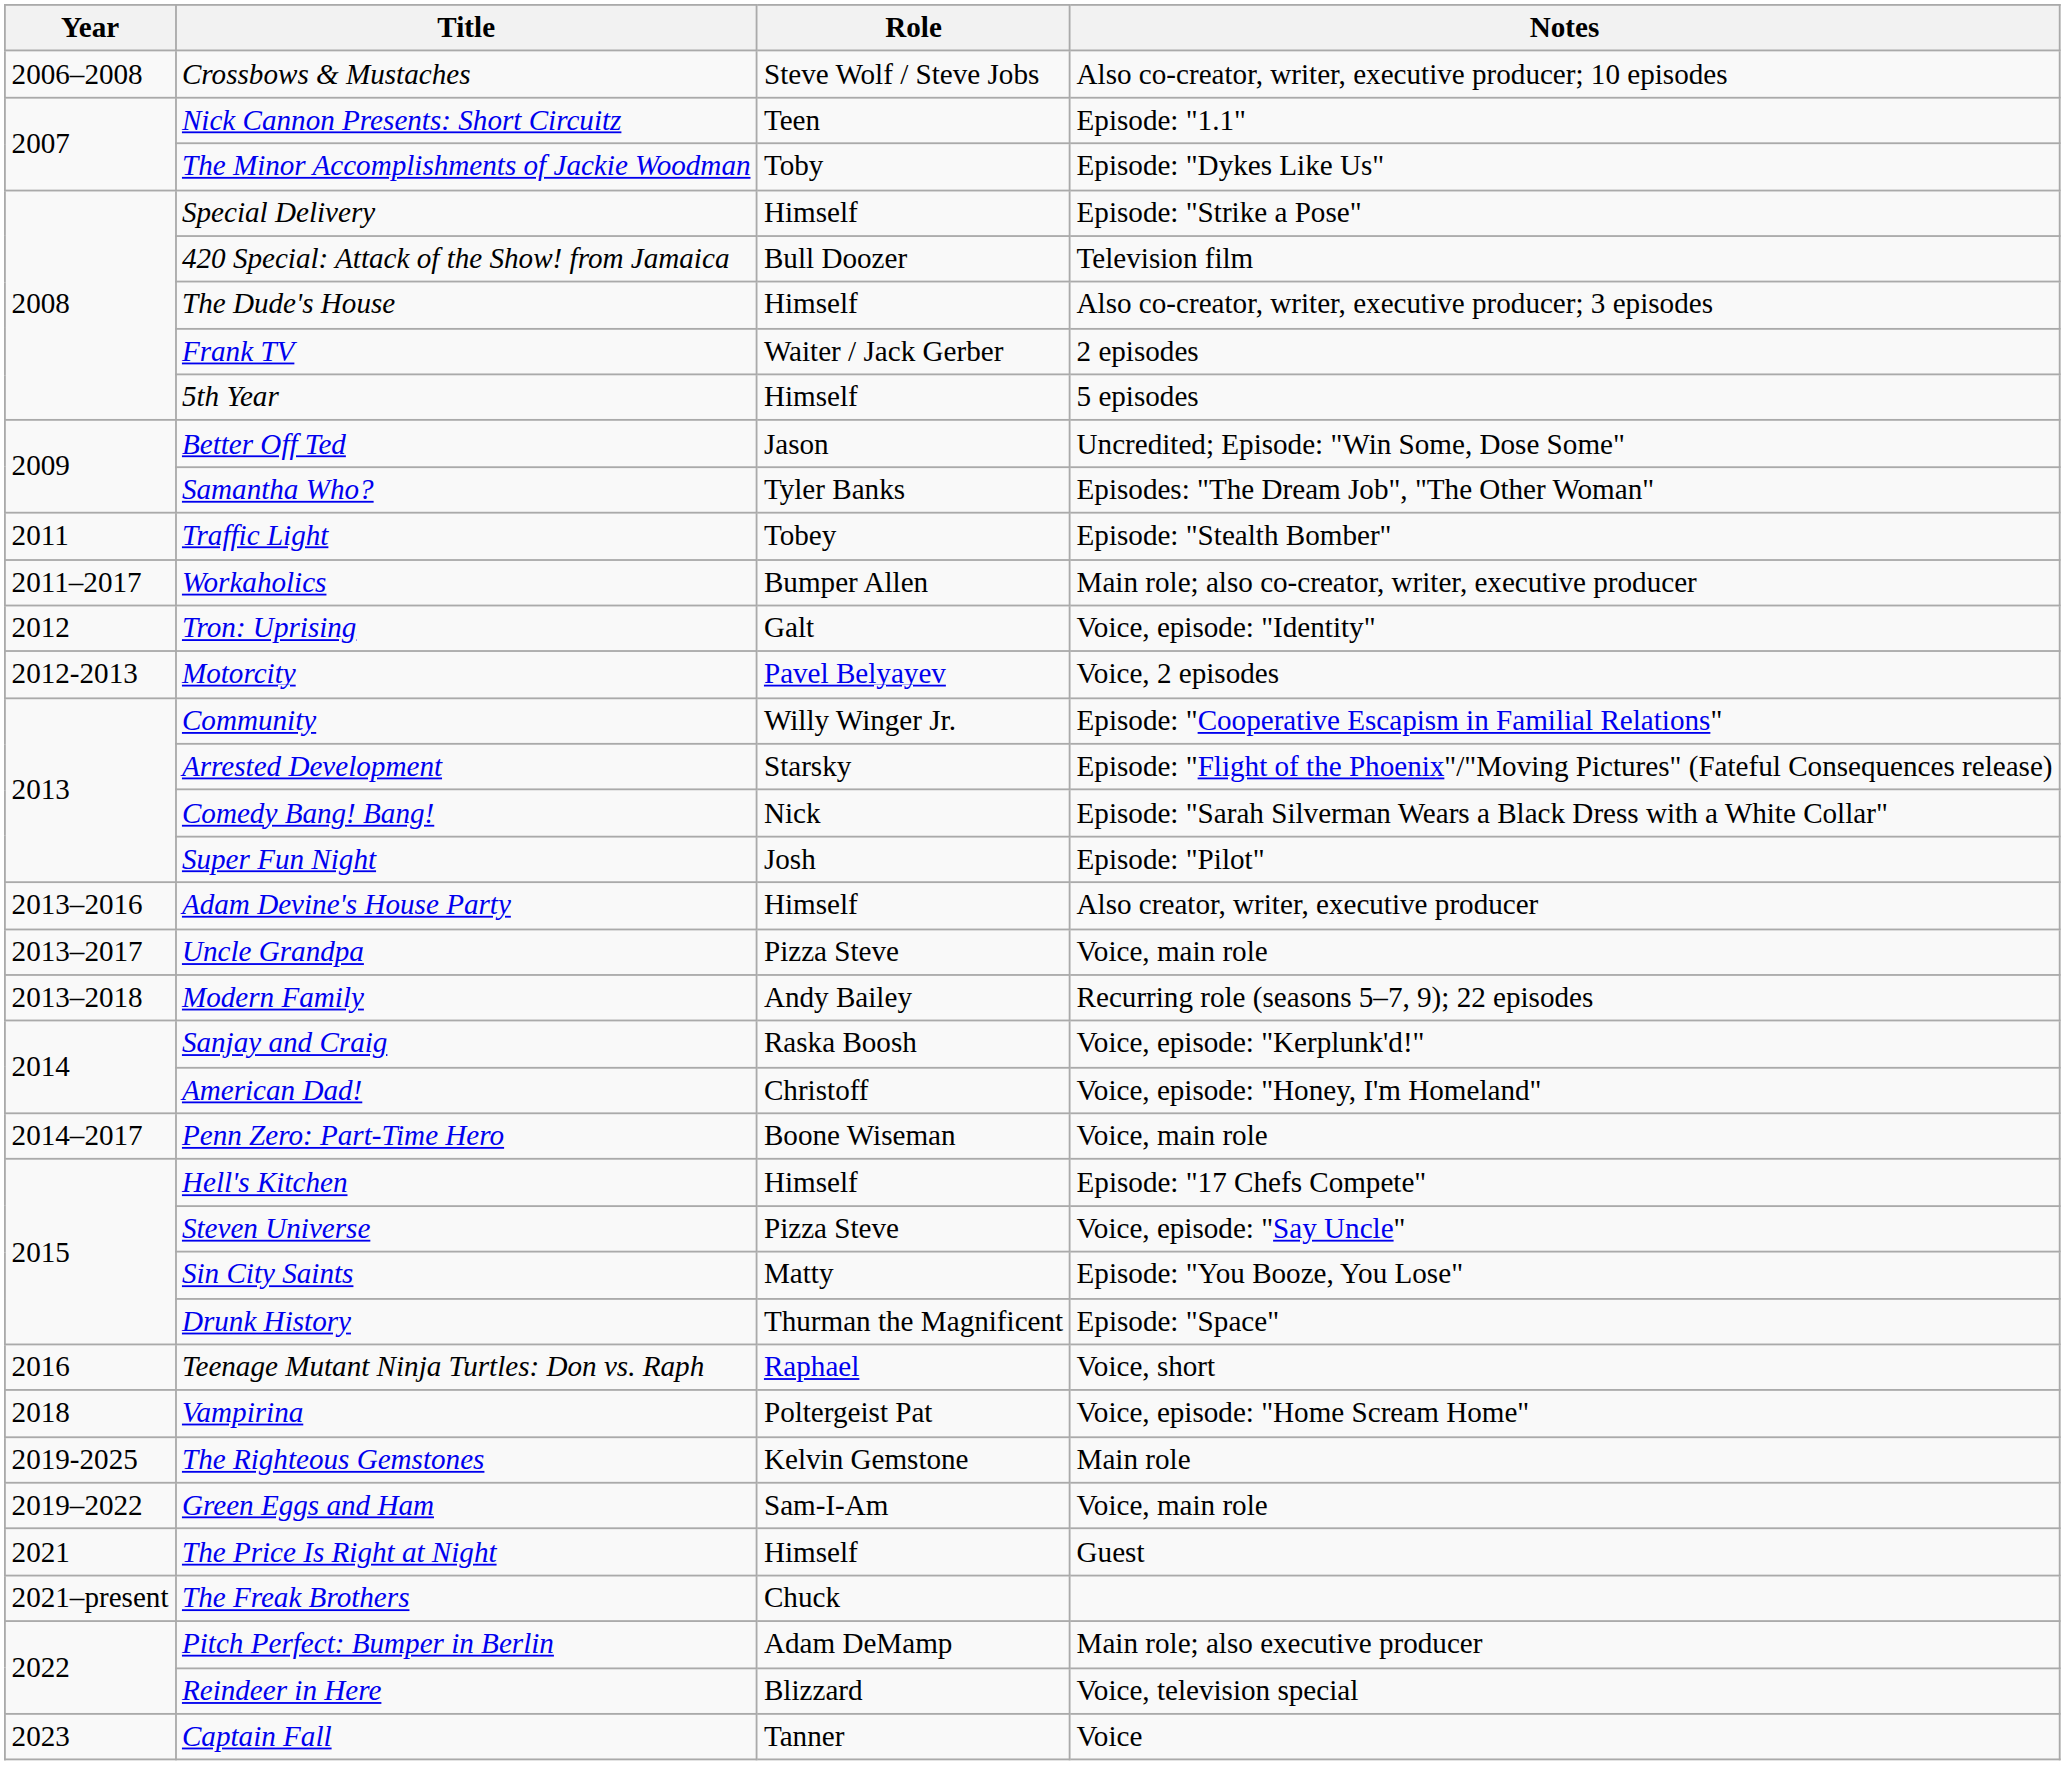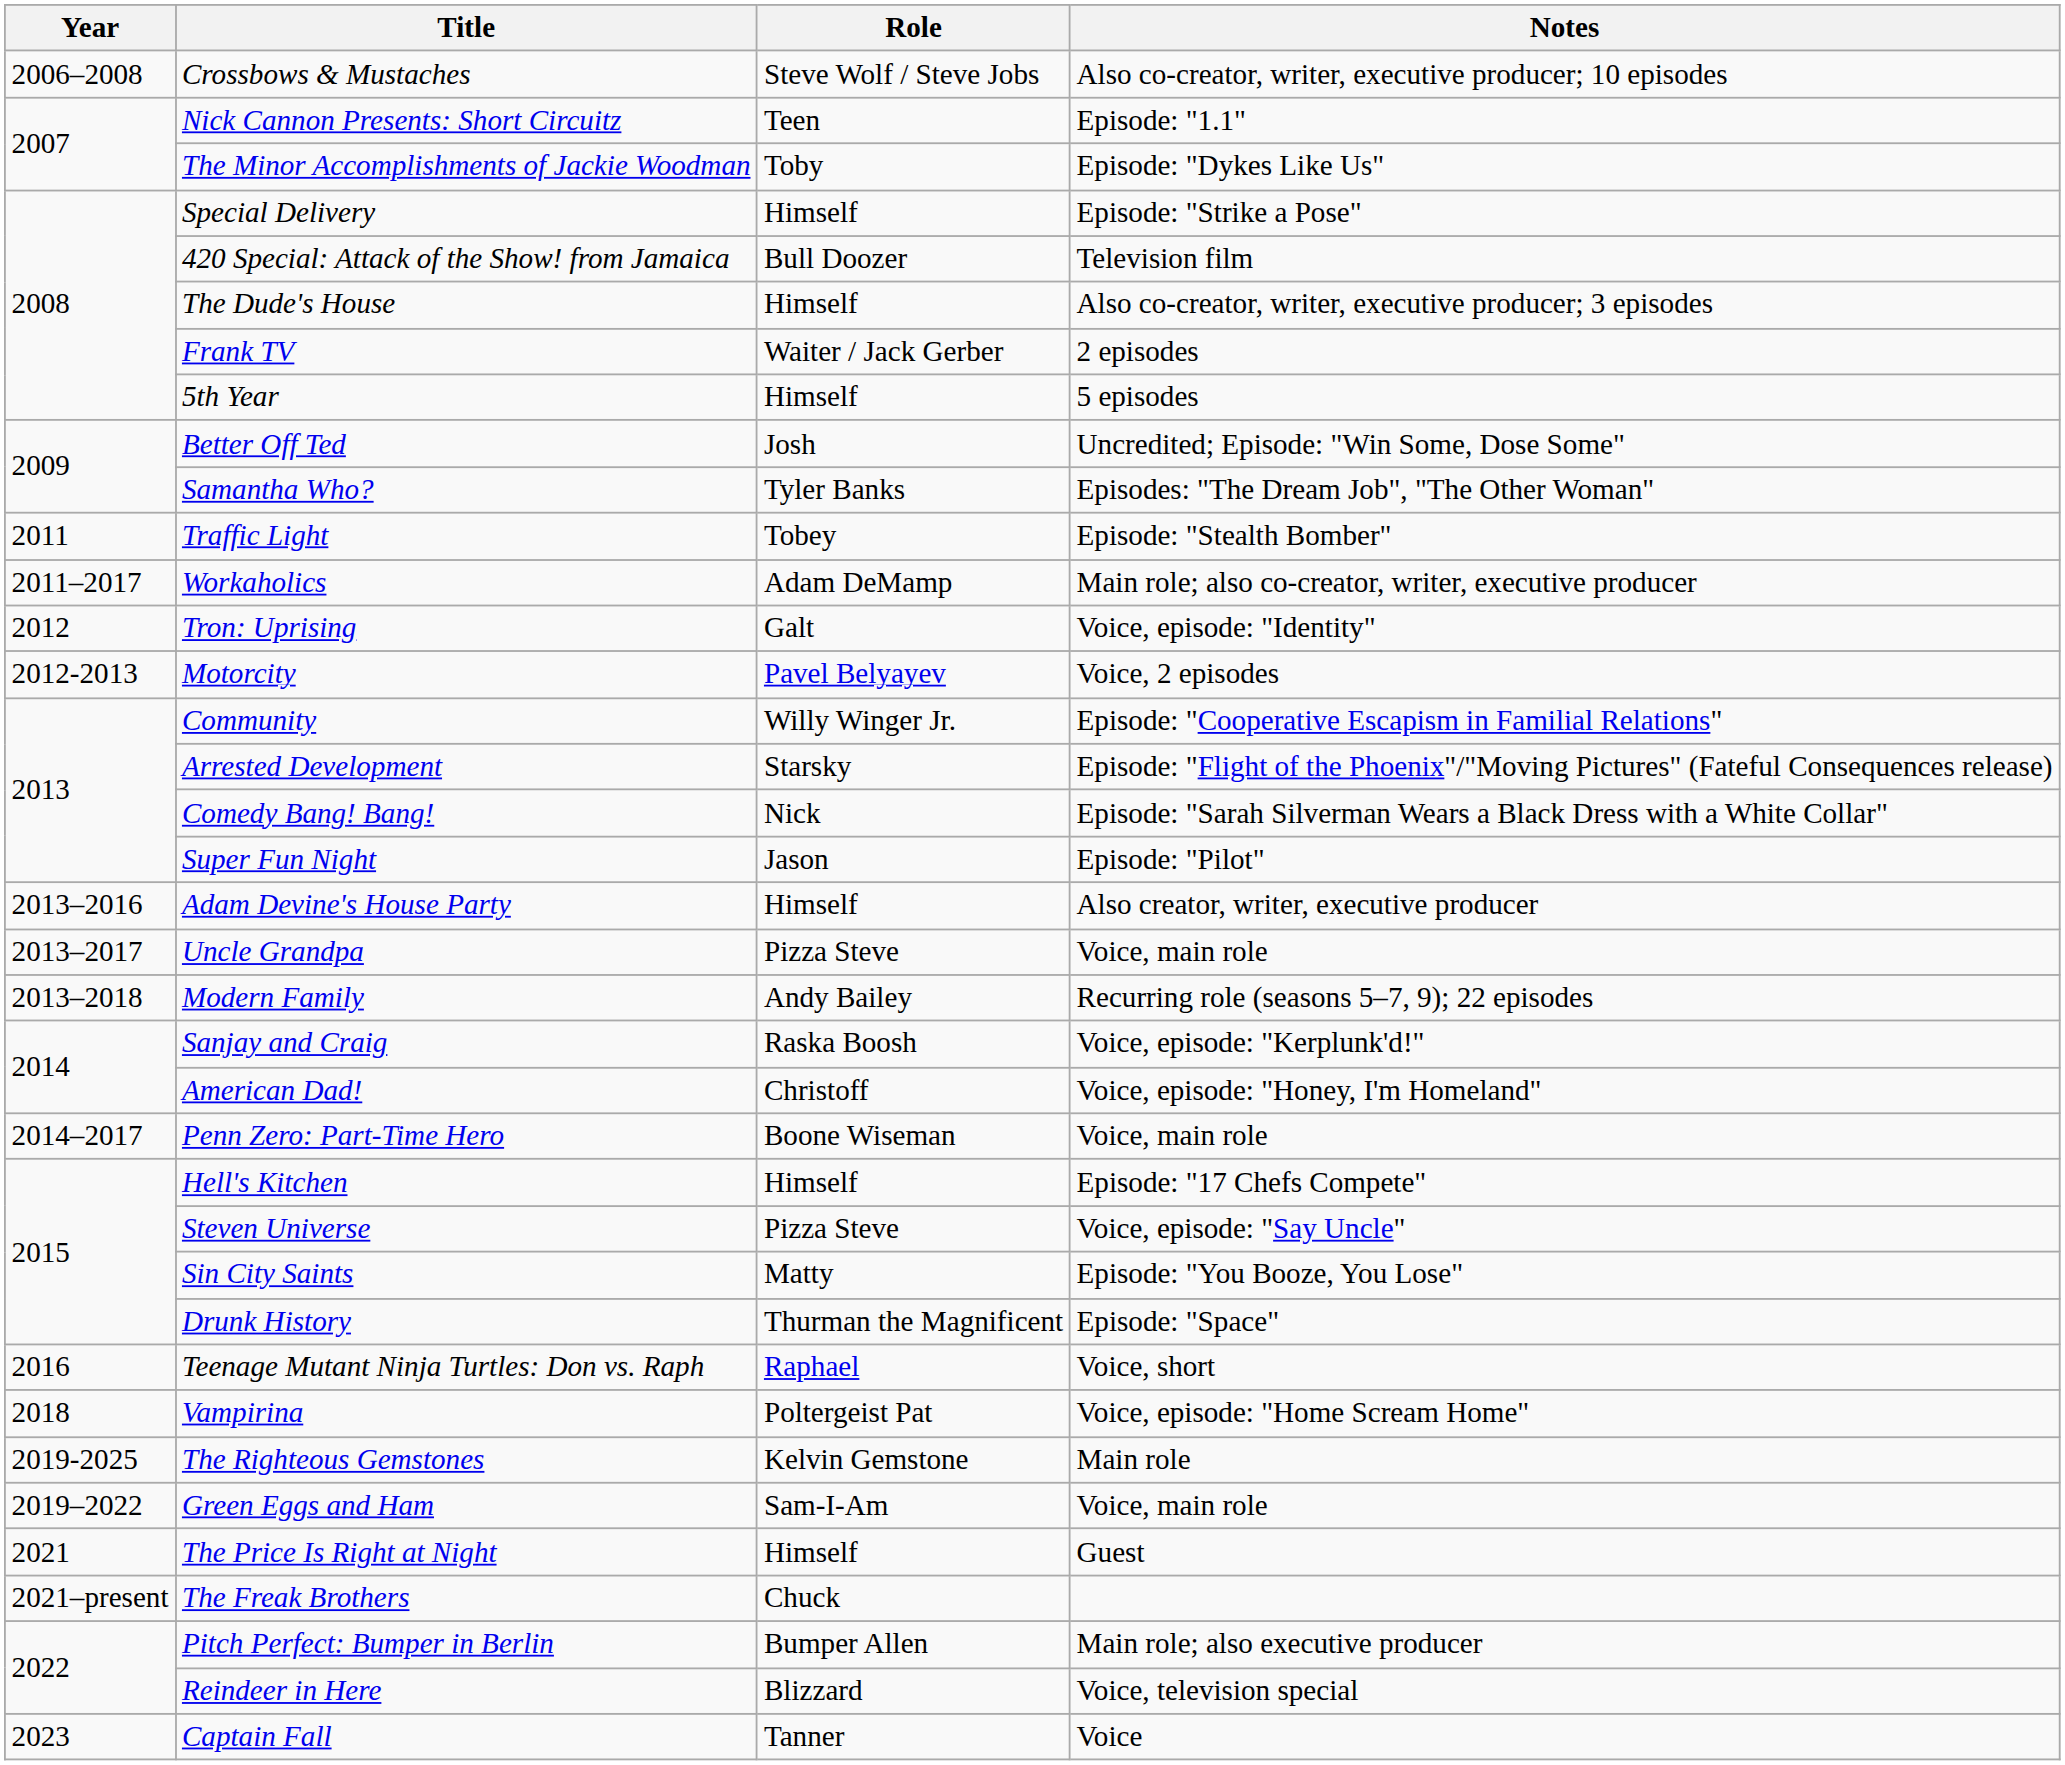Better Off Ted | Role: Jason -> Josh
Workaholics | Role: Bumper Allen -> Adam DeMamp
Super Fun Night | Role: Josh -> Jason
Pitch Perfect: Bumper in Berlin | Role: Adam DeMamp -> Bumper Allen
